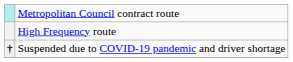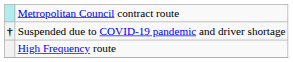rows swapped: High Frequency route <-> Suspended due to COVID-19 pandemic and driver shortage
